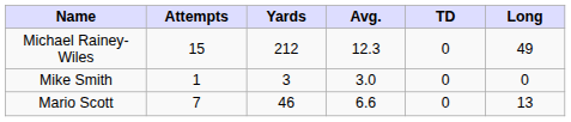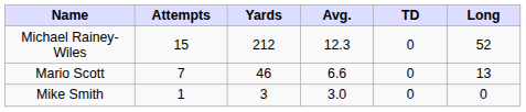Michael Rainey-Wiles | Long: 49 -> 52
rows swapped: Mario Scott <-> Mike Smith
